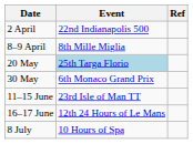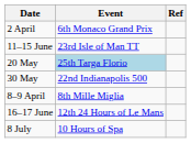2 April | Event: 22nd Indianapolis 500 -> 6th Monaco Grand Prix
rows swapped: 8–9 April <-> 11–15 June
30 May | Event: 6th Monaco Grand Prix -> 22nd Indianapolis 500
